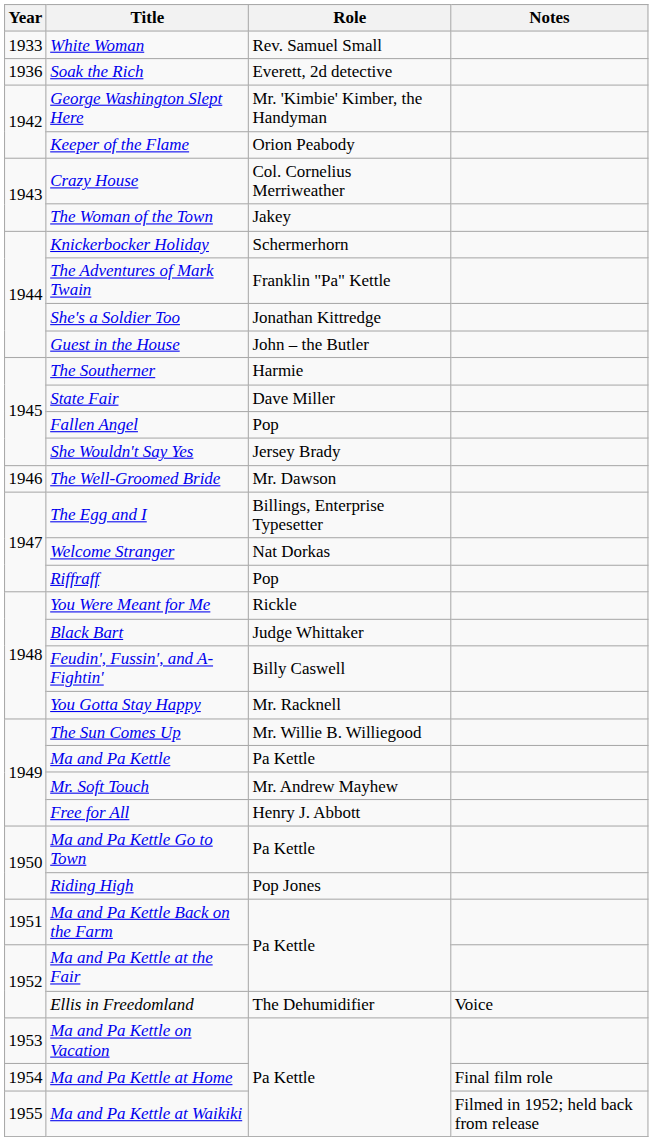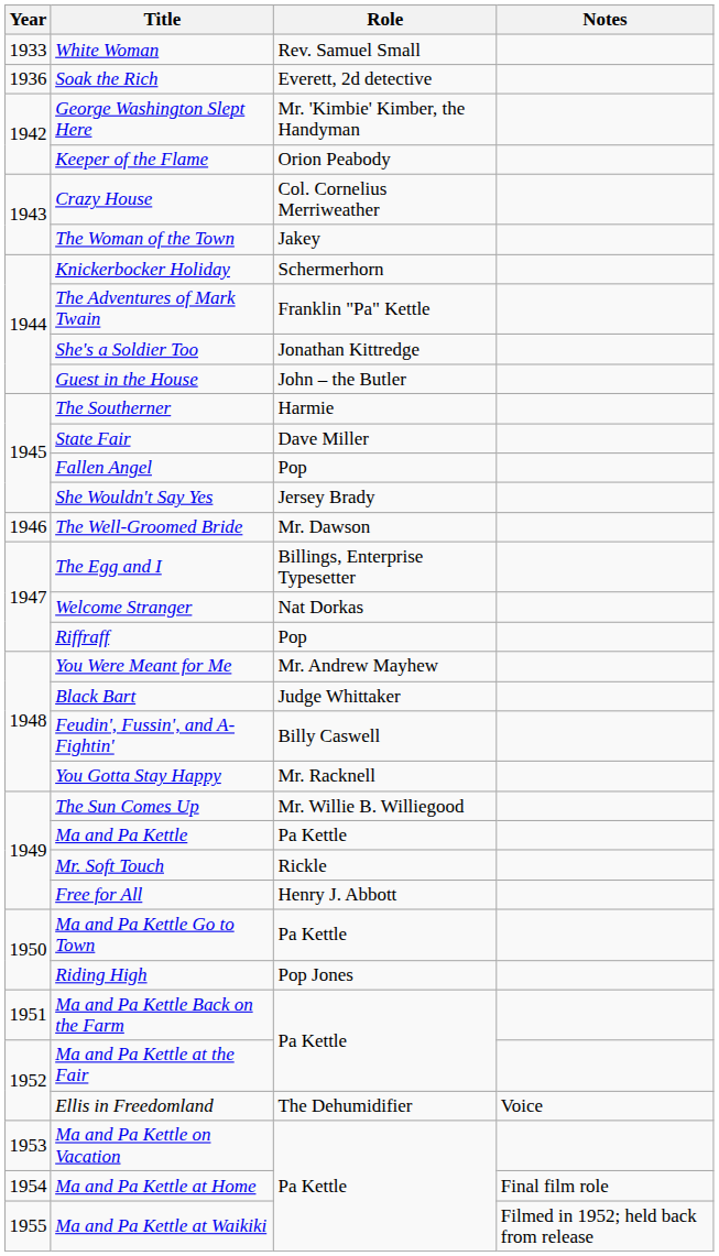You Were Meant for Me | Role: Rickle -> Mr. Andrew Mayhew
Mr. Soft Touch | Role: Mr. Andrew Mayhew -> Rickle
